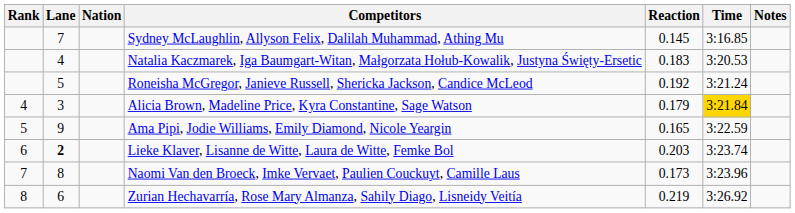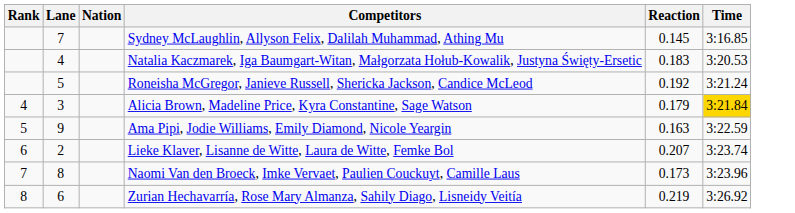- column: Notes
Ama Pipi, Jodie Williams, Emily Diamond, Nicole Yeargin | Reaction: 0.165 -> 0.163
Lieke Klaver, Lisanne de Witte, Laura de Witte, Femke Bol | Lane: bold -> normal
Lieke Klaver, Lisanne de Witte, Laura de Witte, Femke Bol | Reaction: 0.203 -> 0.207
